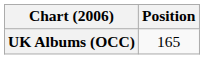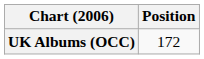UK Albums (OCC) | Position: 165 -> 172
